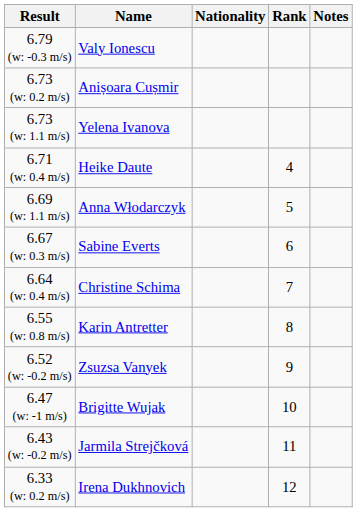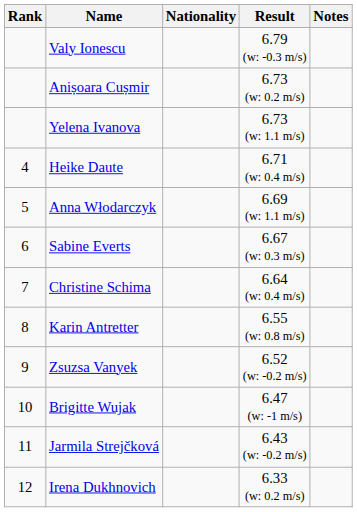columns swapped: Rank <-> Result
